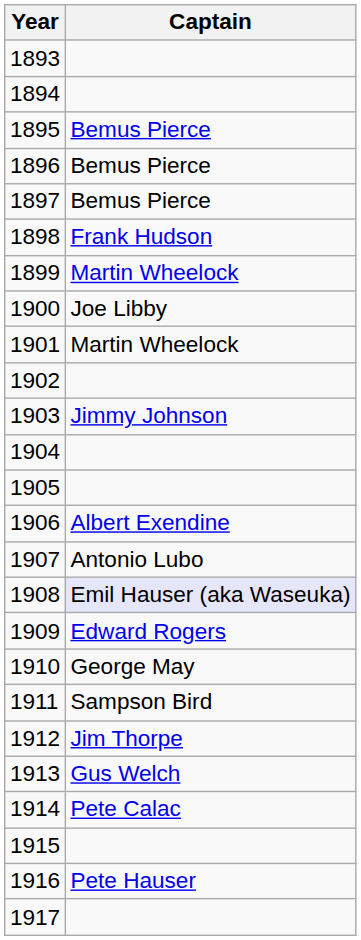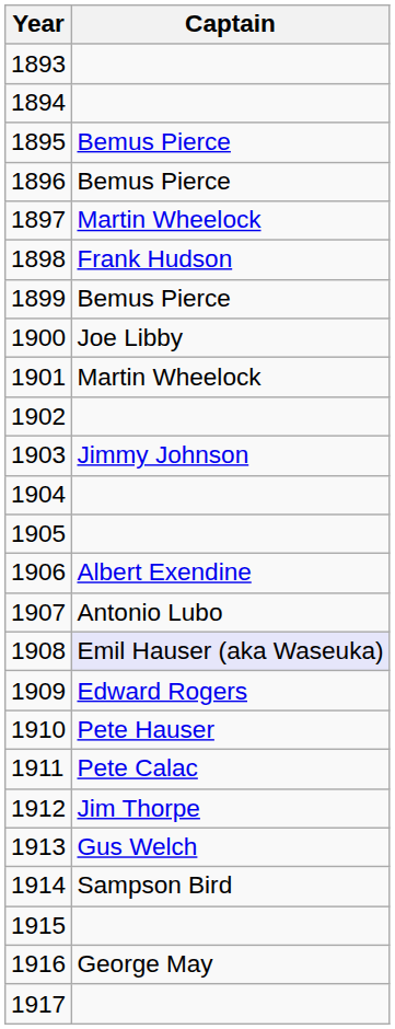1897 | Captain: Bemus Pierce -> Martin Wheelock
1899 | Captain: Martin Wheelock -> Bemus Pierce
1910 | Captain: George May -> Pete Hauser
1911 | Captain: Sampson Bird -> Pete Calac
1914 | Captain: Pete Calac -> Sampson Bird
1916 | Captain: Pete Hauser -> George May
